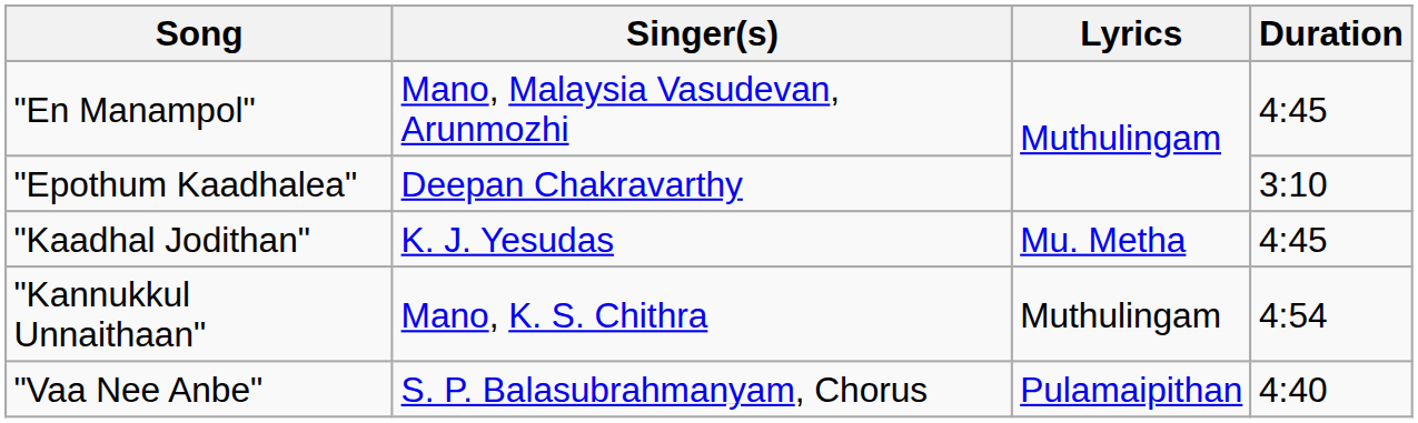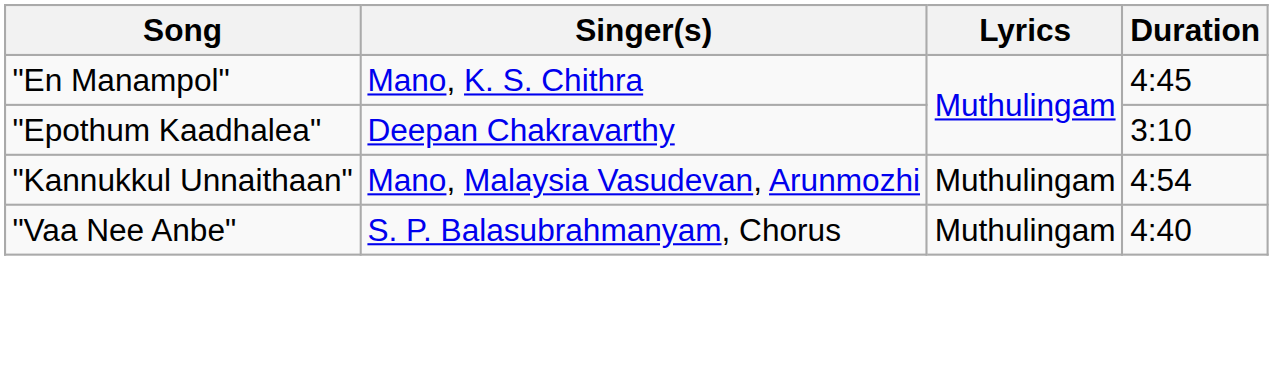"En Manampol" | Singer(s): Mano, Malaysia Vasudevan, Arunmozhi -> Mano, K. S. Chithra
- row: "Kaadhal Jodithan" | K. J. Yesudas | Mu. Metha | 4:45
"Kannukkul Unnaithaan" | Singer(s): Mano, K. S. Chithra -> Mano, Malaysia Vasudevan, Arunmozhi
"Vaa Nee Anbe" | Lyrics: Pulamaipithan -> Muthulingam
